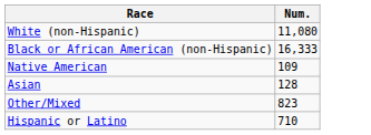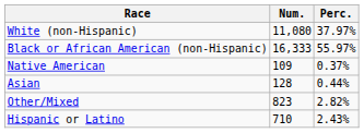+ column: Perc. | 37.97% | 55.97% | 0.37% | 0.44% | 2.82% | 2.43%
